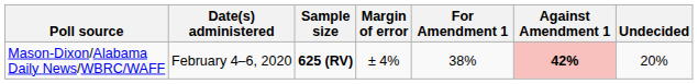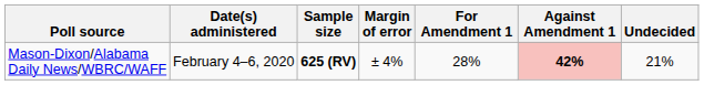Mason-Dixon/Alabama Daily News/WBRC/WAFF | For Amendment 1: 38% -> 28%
Mason-Dixon/Alabama Daily News/WBRC/WAFF | Undecided: 20% -> 21%
